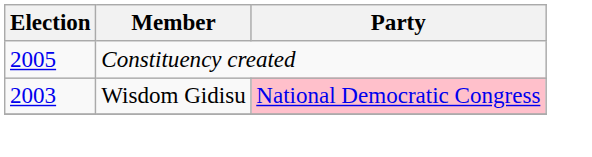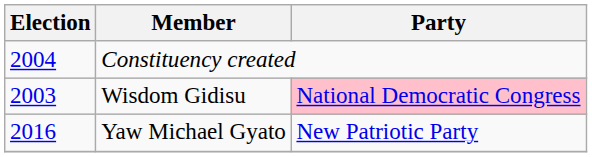Constituency created | Election: 2005 -> 2004
+ row: 2016 | Yaw Michael Gyato | New Patriotic Party
